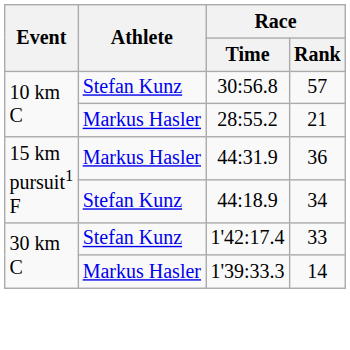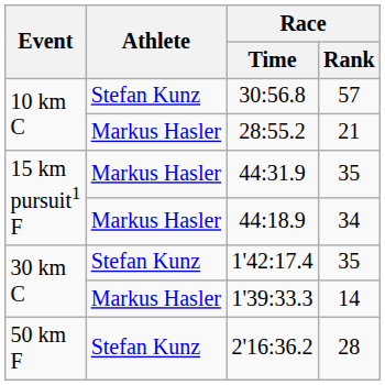44:31.9 | Race / Rank: 36 -> 35
44:18.9 | Athlete: Stefan Kunz -> Markus Hasler
1'42:17.4 | Race / Rank: 33 -> 35
+ row: 50 km F | Stefan Kunz | 2'16:36.2 | 28
